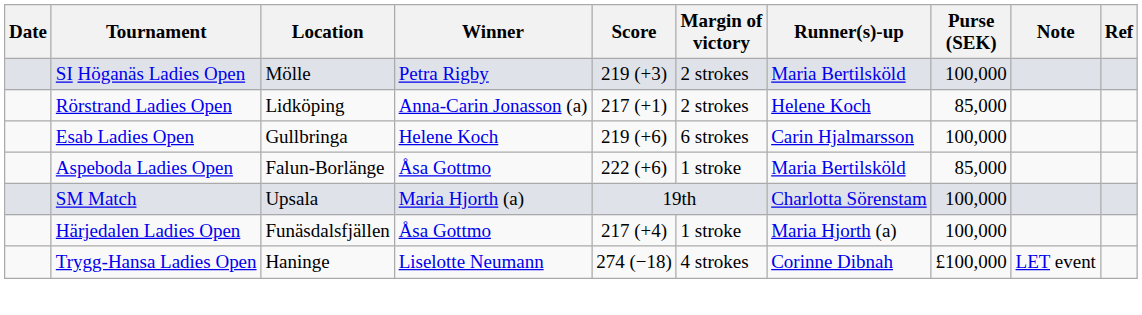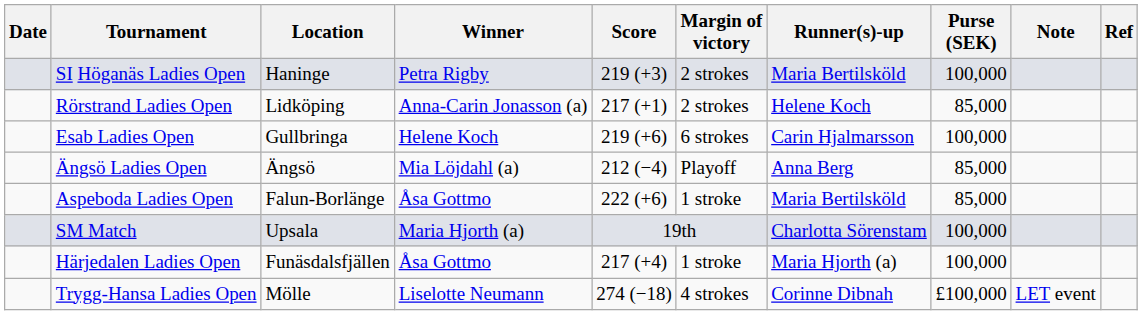SI Höganäs Ladies Open | Location: Mölle -> Haninge
+ row: Ängsö Ladies Open | Ängsö | Mia Löjdahl (a) | 212 (−4) | Playoff | Anna Berg | 85,000
Trygg-Hansa Ladies Open | Location: Haninge -> Mölle
